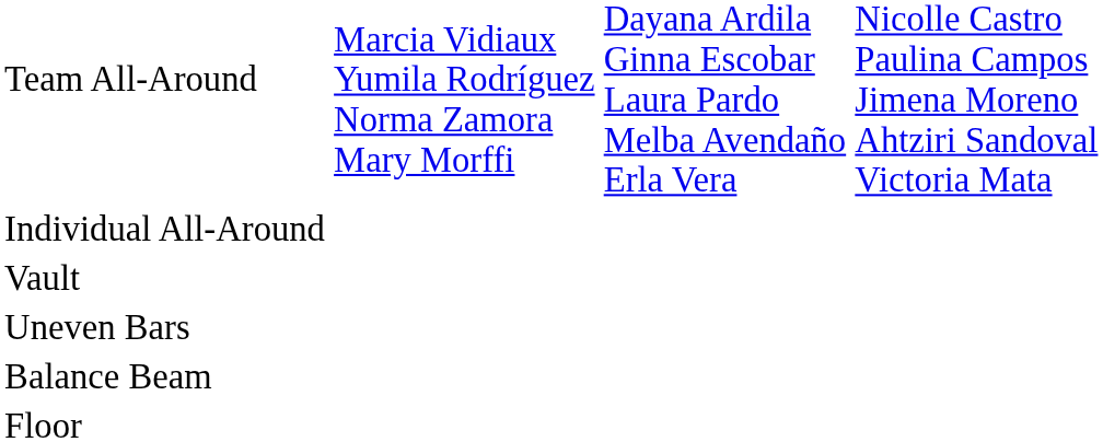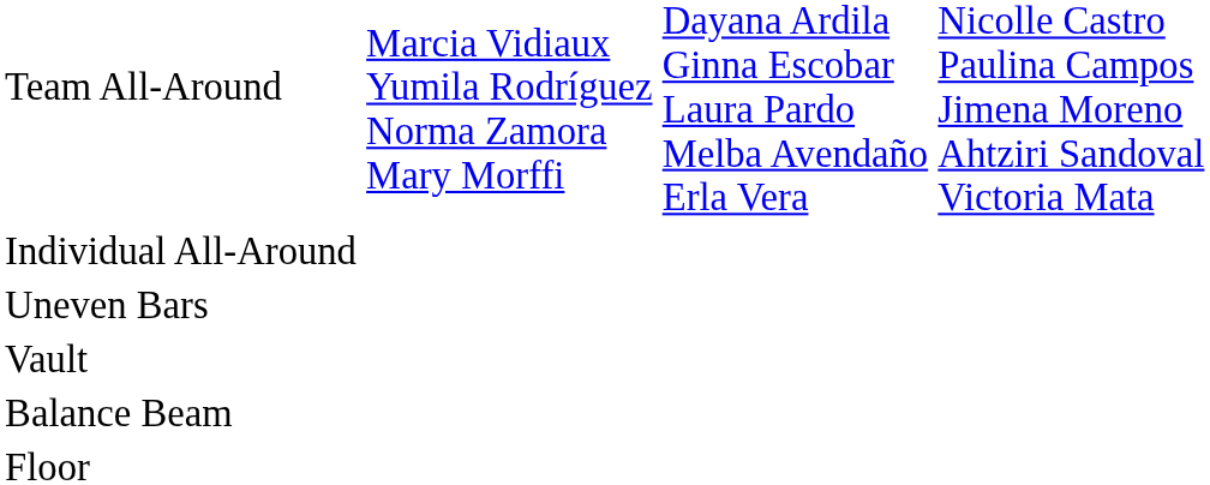rows swapped: Vault <-> Uneven Bars
